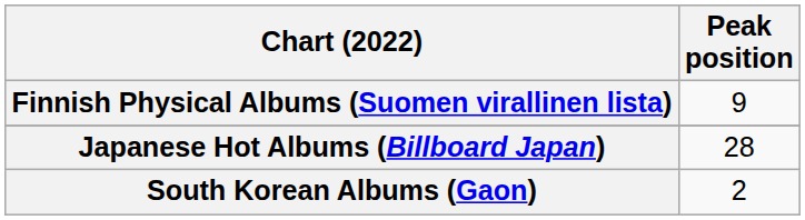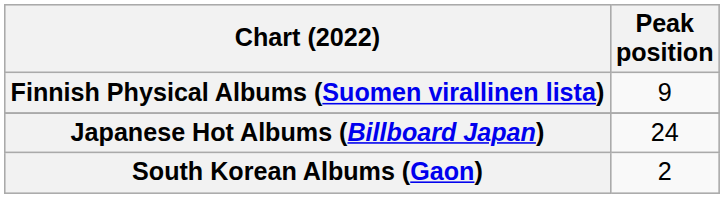Japanese Hot Albums (Billboard Japan) | Peak position: 28 -> 24
